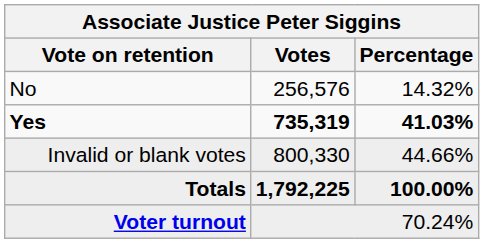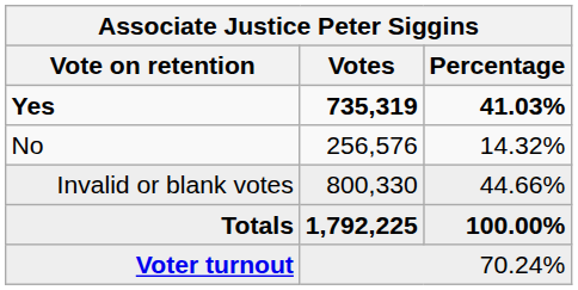rows swapped: Yes <-> No
